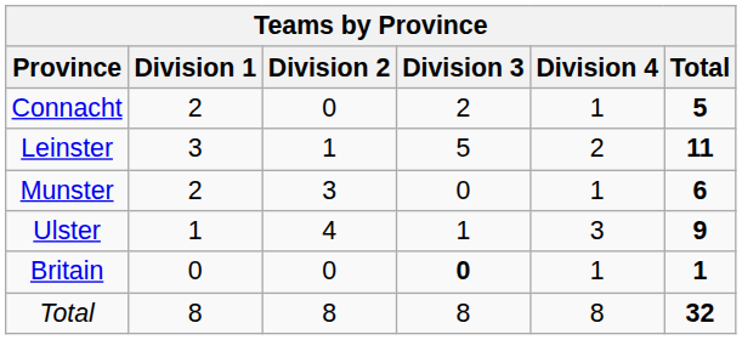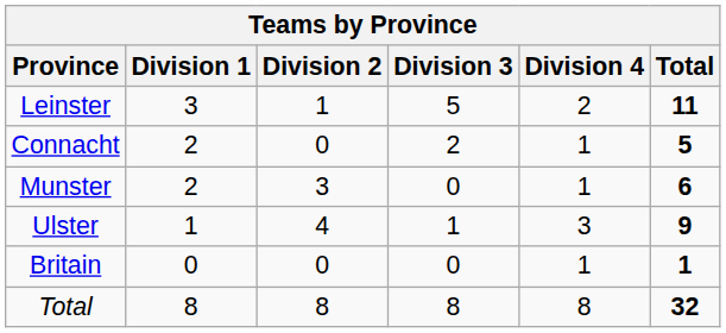rows swapped: Connacht <-> Leinster
Britain | Division 3: bold -> normal
